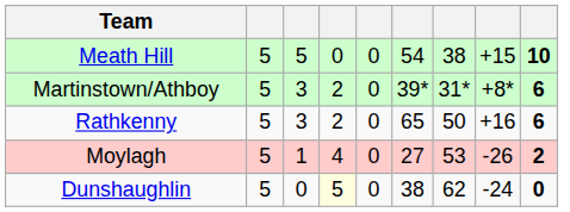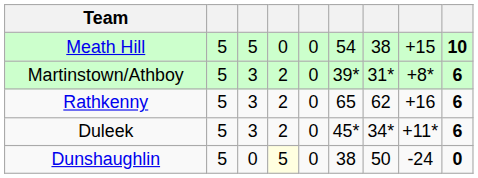Rathkenny | column 7: 50 -> 62
+ row: Duleek | 5 | 3 | 2 | 0 | 45* | 34* | +11* | 6
- row: Moylagh | 5 | 1 | 4 | 0 | 27 | 53 | -26 | 2
Dunshaughlin | column 7: 62 -> 50
